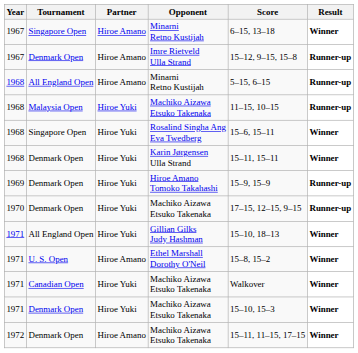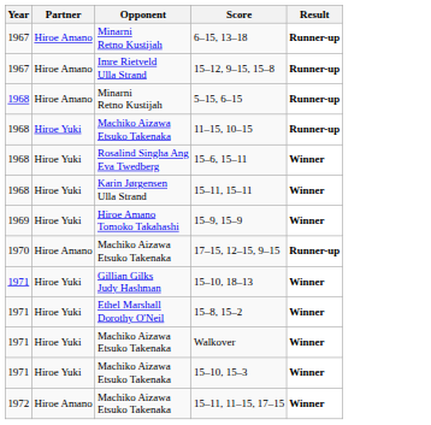- column: Tournament | Singapore Open | Denmark Open | All England Open | Malaysia Open | Singapore Open | Denmark Open | Denmark Open | Denmark Open | All England Open | U. S. Open | Canadian Open | Denmark Open | Denmark Open
1967 / Minarni Retno Kustijah | Result: Winner -> Runner-up
Hiroe Amano Tomoko Takahashi | Result: Runner-up -> Winner
1970 / Machiko Aizawa Etsuko Takenaka | Partner: Hiroe Yuki -> Hiroe Amano
Ethel Marshall Dorothy O'Neil | Partner: Hiroe Amano -> Hiroe Yuki
